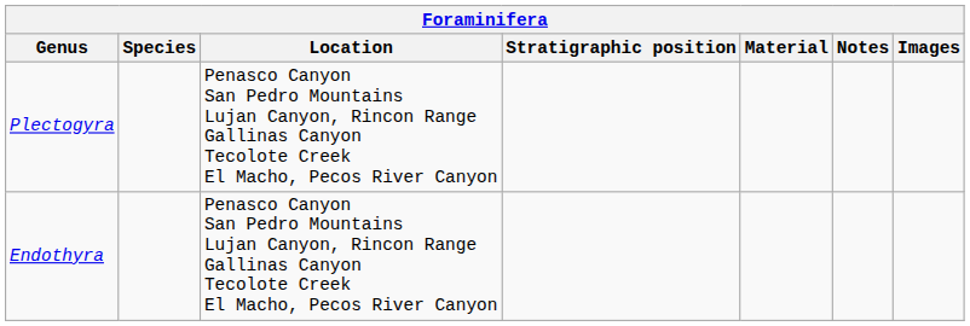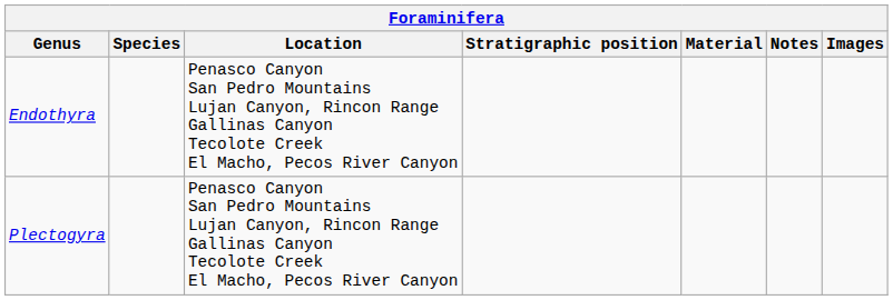rows swapped: Endothyra <-> Plectogyra
